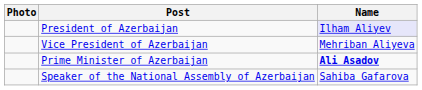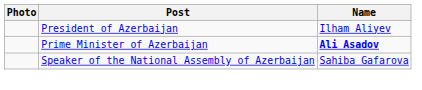President of Azerbaijan | Name: lavender background -> no background
- row: Vice President of Azerbaijan | Mehriban Aliyeva
